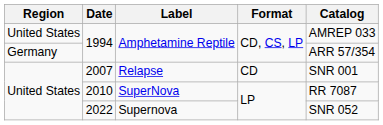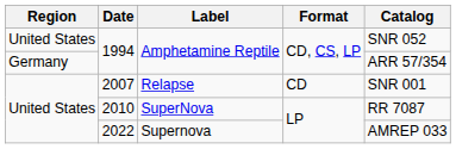United States / 1994 | Catalog: AMREP 033 -> SNR 052
2022 | Catalog: SNR 052 -> AMREP 033
